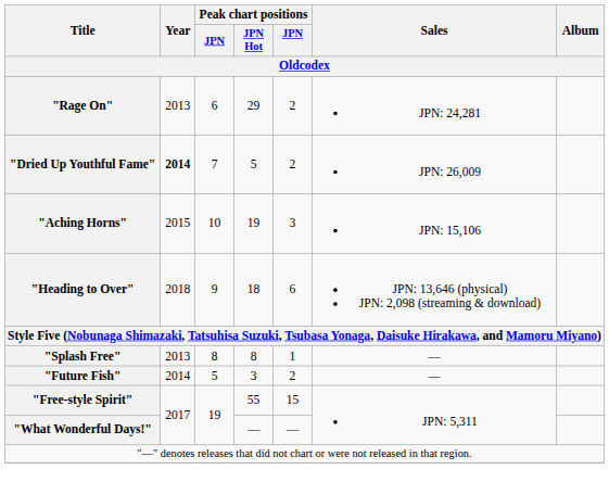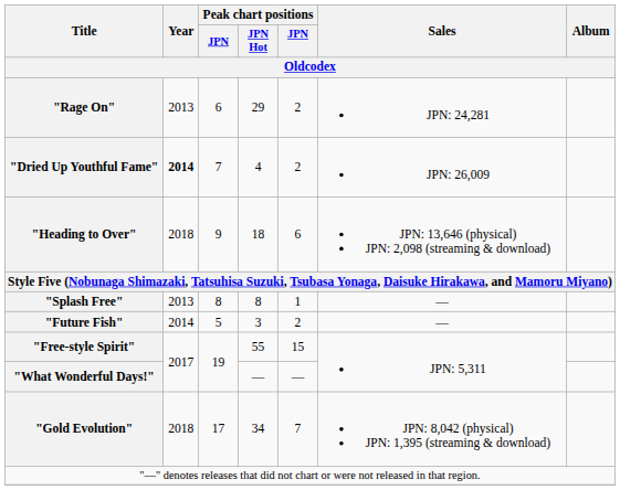"Dried Up Youthful Fame" | Peak chart positions / JPN Hot: 5 -> 4
- row: "Aching Horns" | 2015 | 10 | 19 | 3 | JPN: 15,106
+ row: "Gold Evolution" | 2018 | 17 | 34 | 7 | JPN: 8,042 (physical) JPN: 1,395 (streaming & download)
